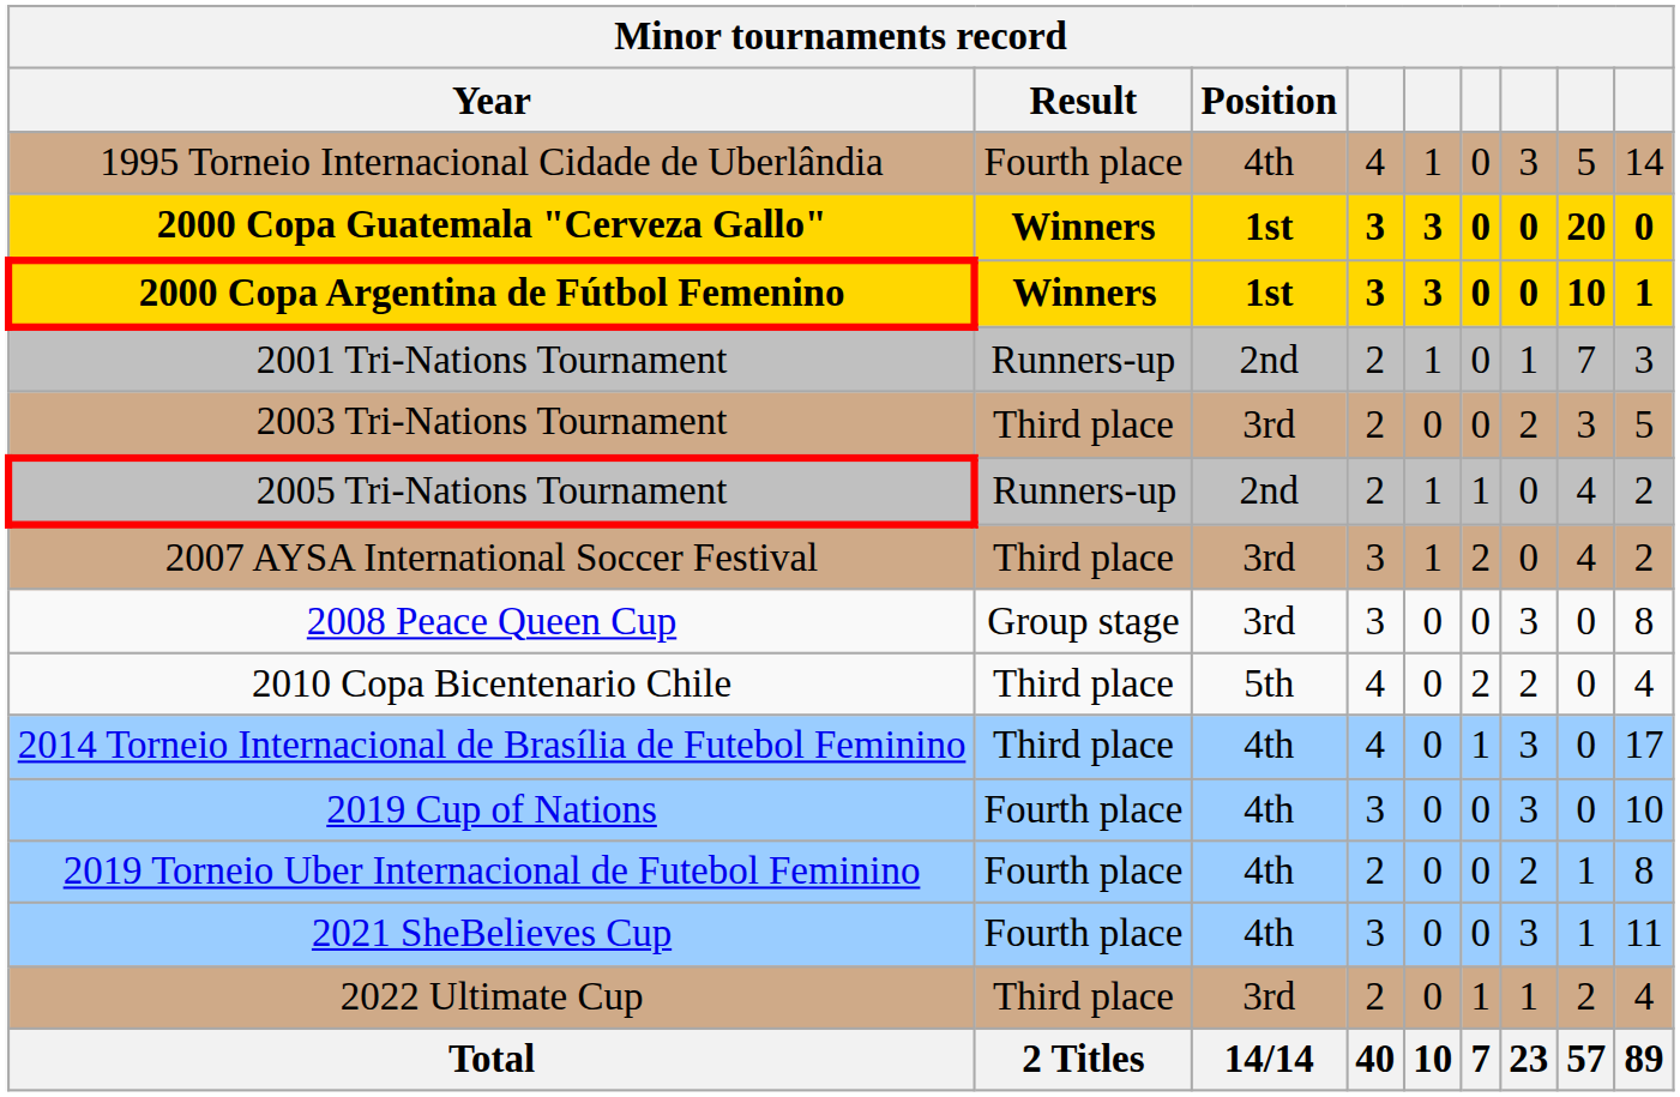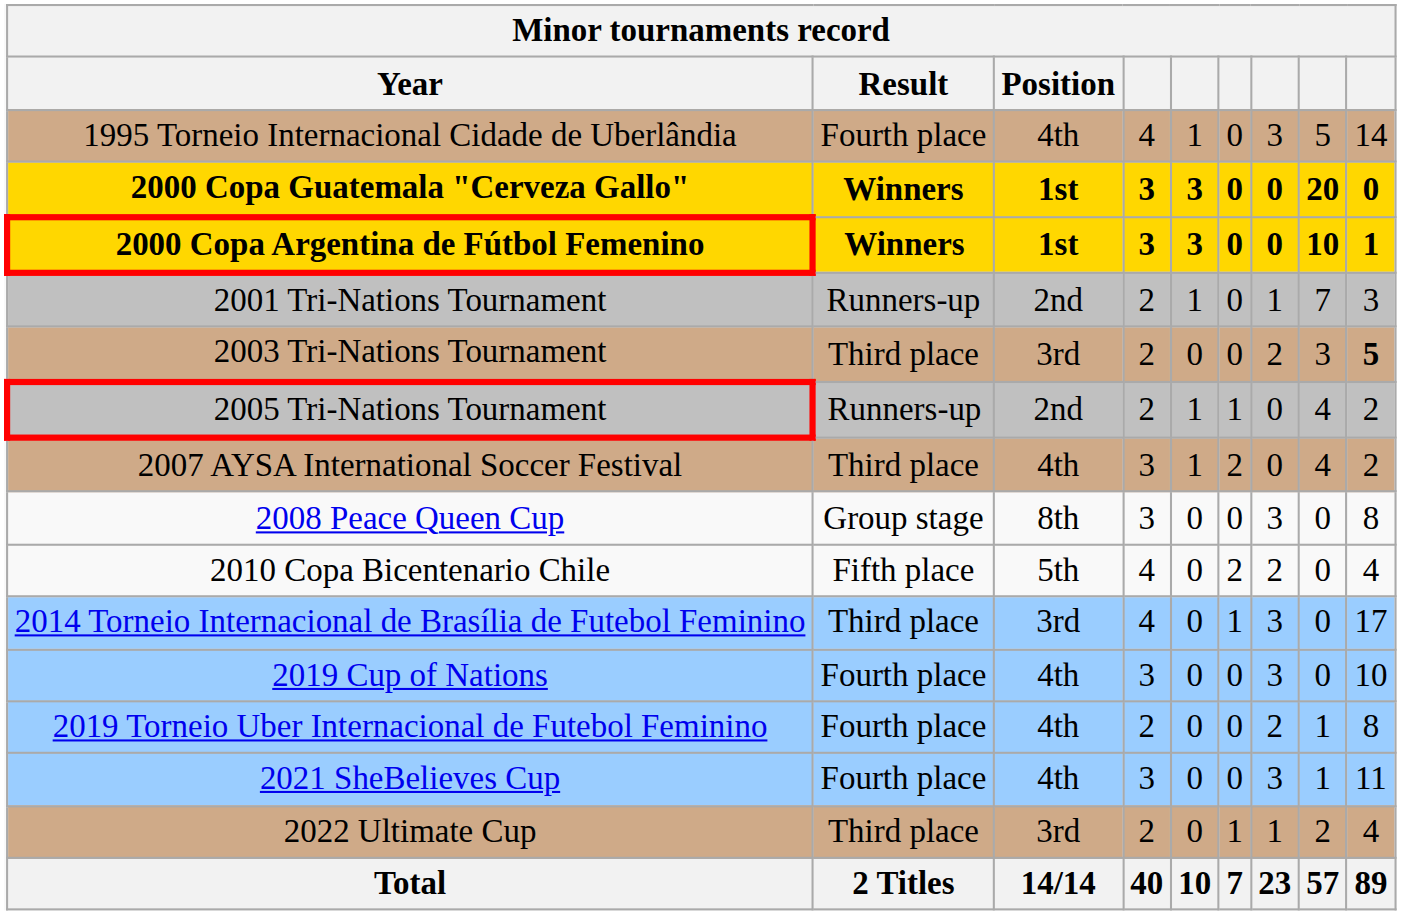2003 Tri-Nations Tournament | column 9: normal -> bold
2007 AYSA International Soccer Festival | Position: 3rd -> 4th
2008 Peace Queen Cup | Position: 3rd -> 8th
2010 Copa Bicentenario Chile | Result: Third place -> Fifth place
2014 Torneio Internacional de Brasília de Futebol Feminino | Position: 4th -> 3rd
